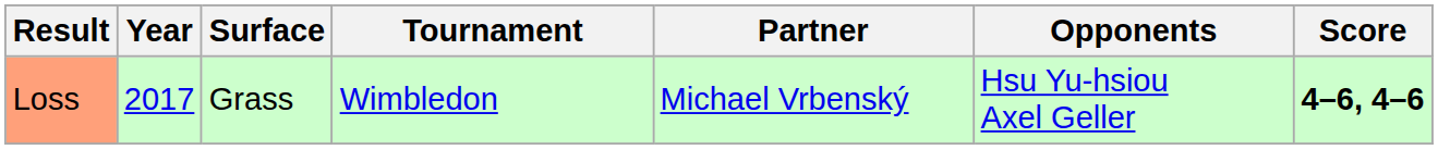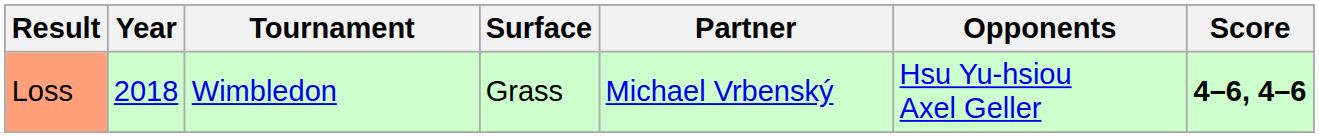columns swapped: Tournament <-> Surface
Loss | Year: 2017 -> 2018
